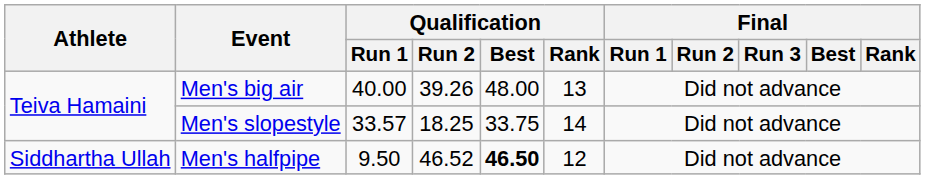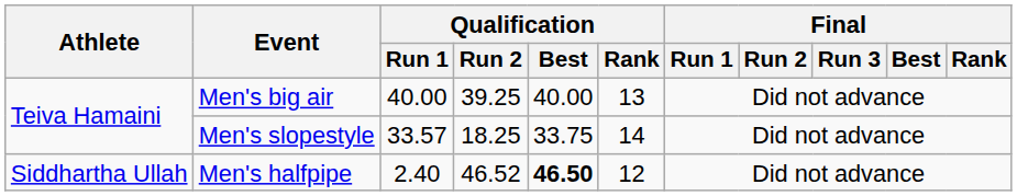Men's big air | Qualification / Run 2: 39.26 -> 39.25
Men's big air | Qualification / Best: 48.00 -> 40.00
Men's halfpipe | Qualification / Run 1: 9.50 -> 2.40
